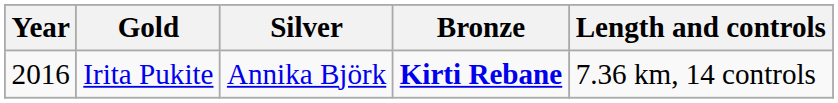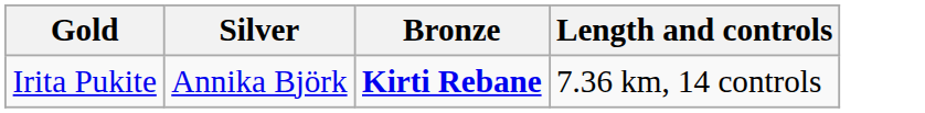- column: Year | 2016
